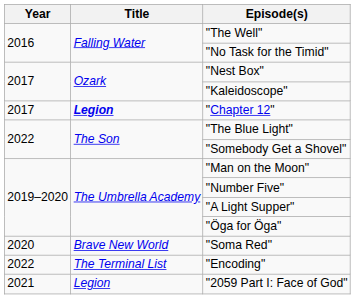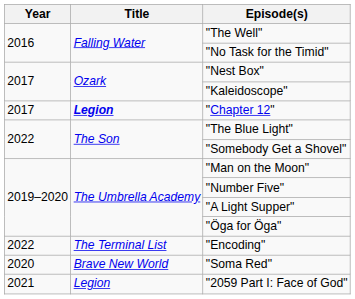rows swapped: "Soma Red" <-> "Encoding"
